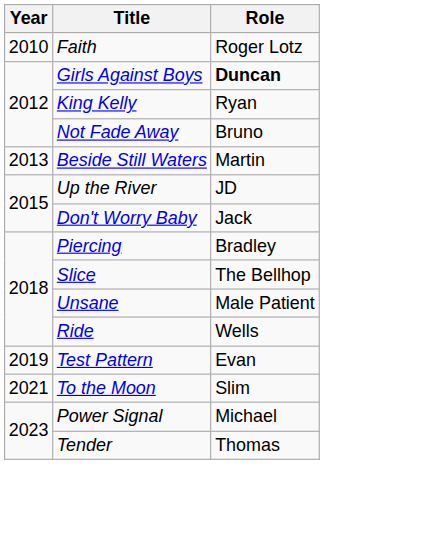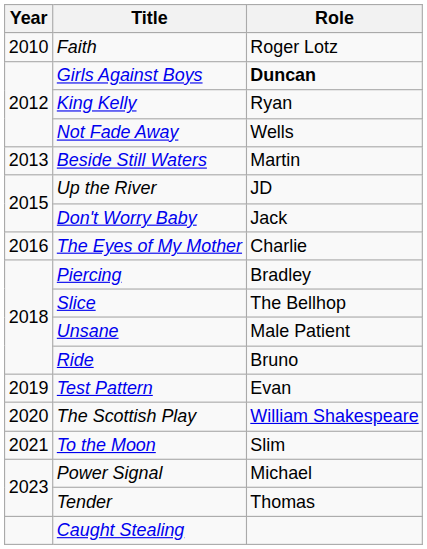Not Fade Away | Role: Bruno -> Wells
+ row: 2016 | The Eyes of My Mother | Charlie
Ride | Role: Wells -> Bruno
+ row: 2020 | The Scottish Play | William Shakespeare
+ row: Caught Stealing
